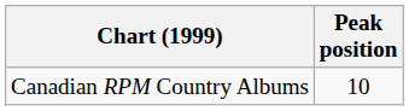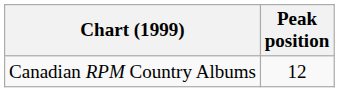Canadian RPM Country Albums | Peak position: 10 -> 12
